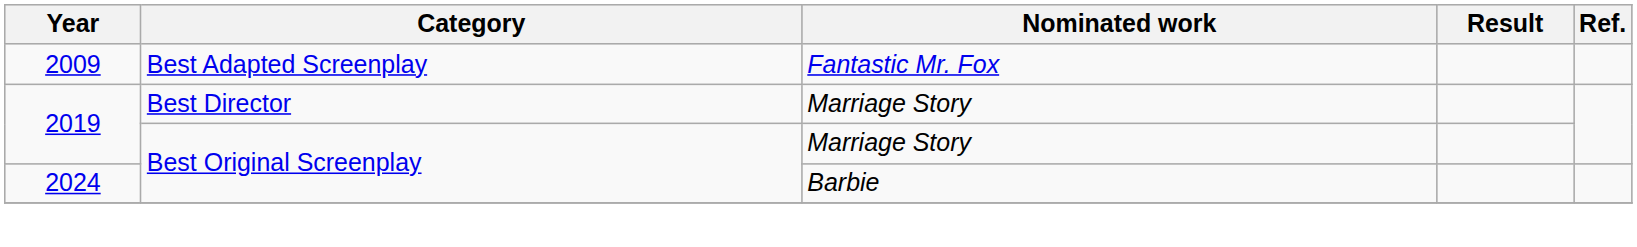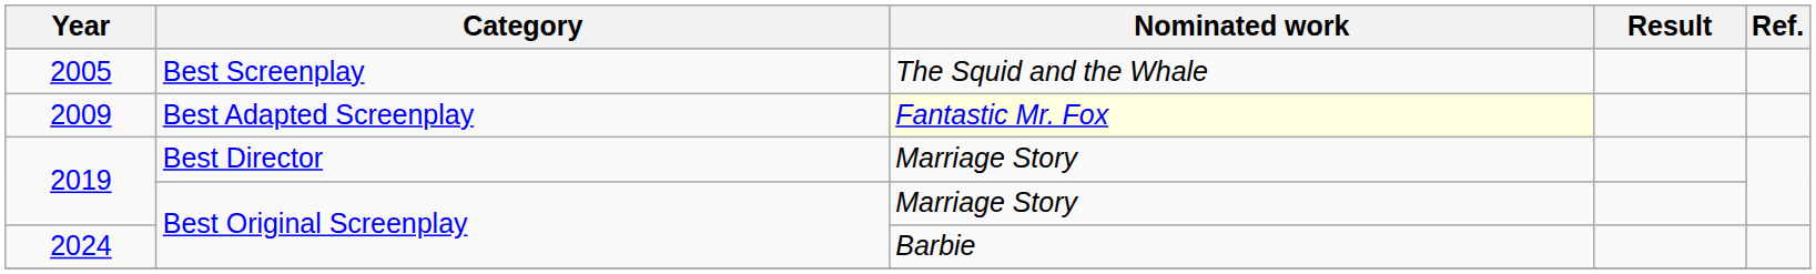+ row: 2005 | Best Screenplay | The Squid and the Whale
2009 | Nominated work: no background -> lightyellow background
